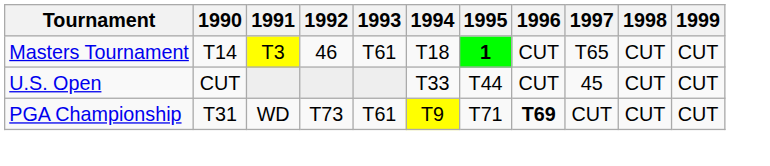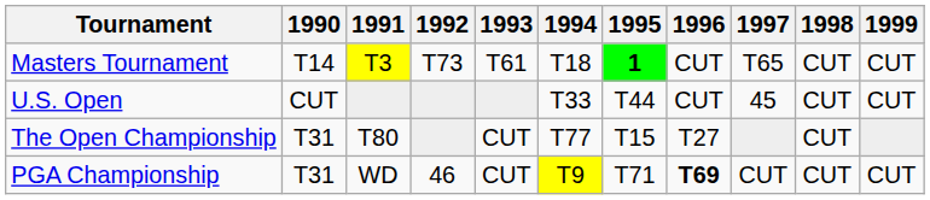Masters Tournament | 1992: 46 -> T73
+ row: The Open Championship | T31 | T80 | CUT | T77 | T15 | T27 | CUT
PGA Championship | 1992: T73 -> 46
PGA Championship | 1993: T61 -> CUT
